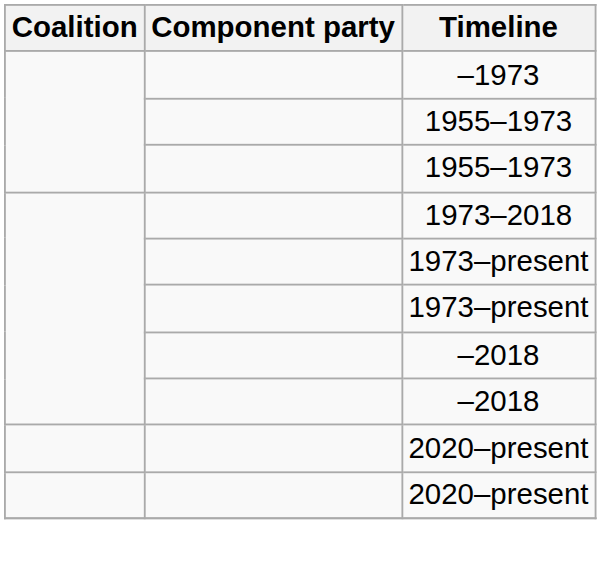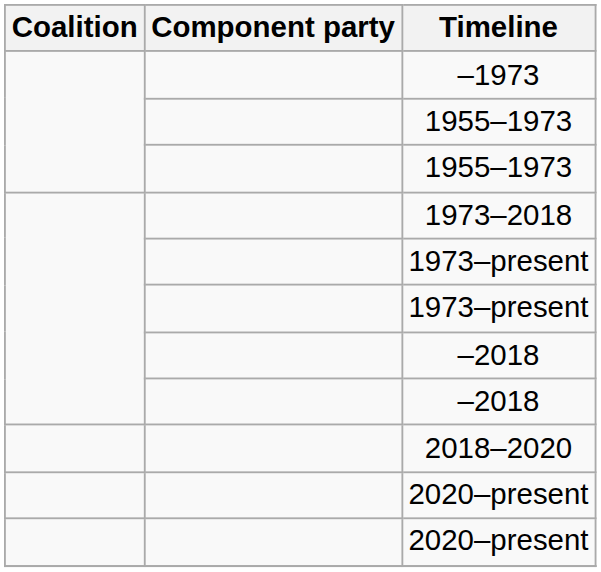+ row: 2018–2020
